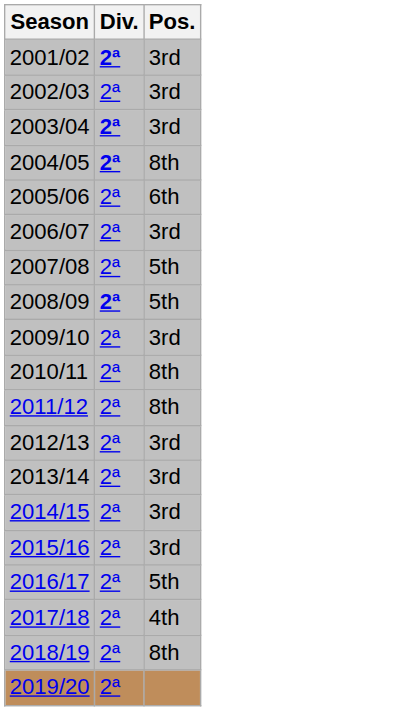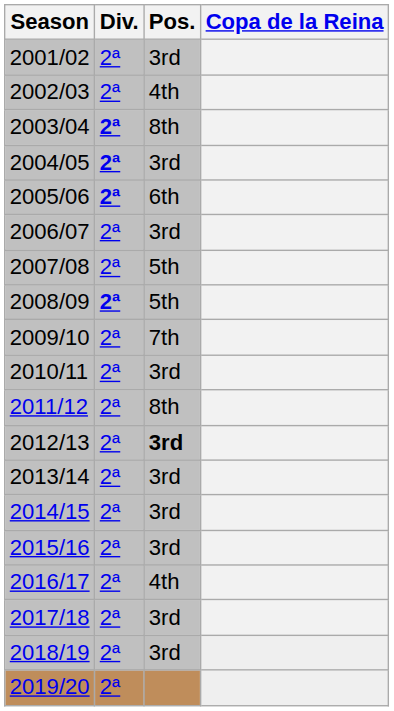+ column: Copa de la Reina
2001/02 | Div.: bold -> normal
2002/03 | Pos.: 3rd -> 4th
2003/04 | Pos.: 3rd -> 8th
2004/05 | Pos.: 8th -> 3rd
2005/06 | Div.: normal -> bold
2009/10 | Pos.: 3rd -> 7th
2010/11 | Pos.: 8th -> 3rd
2012/13 | Pos.: normal -> bold
2016/17 | Pos.: 5th -> 4th
2017/18 | Pos.: 4th -> 3rd
2018/19 | Pos.: 8th -> 3rd
